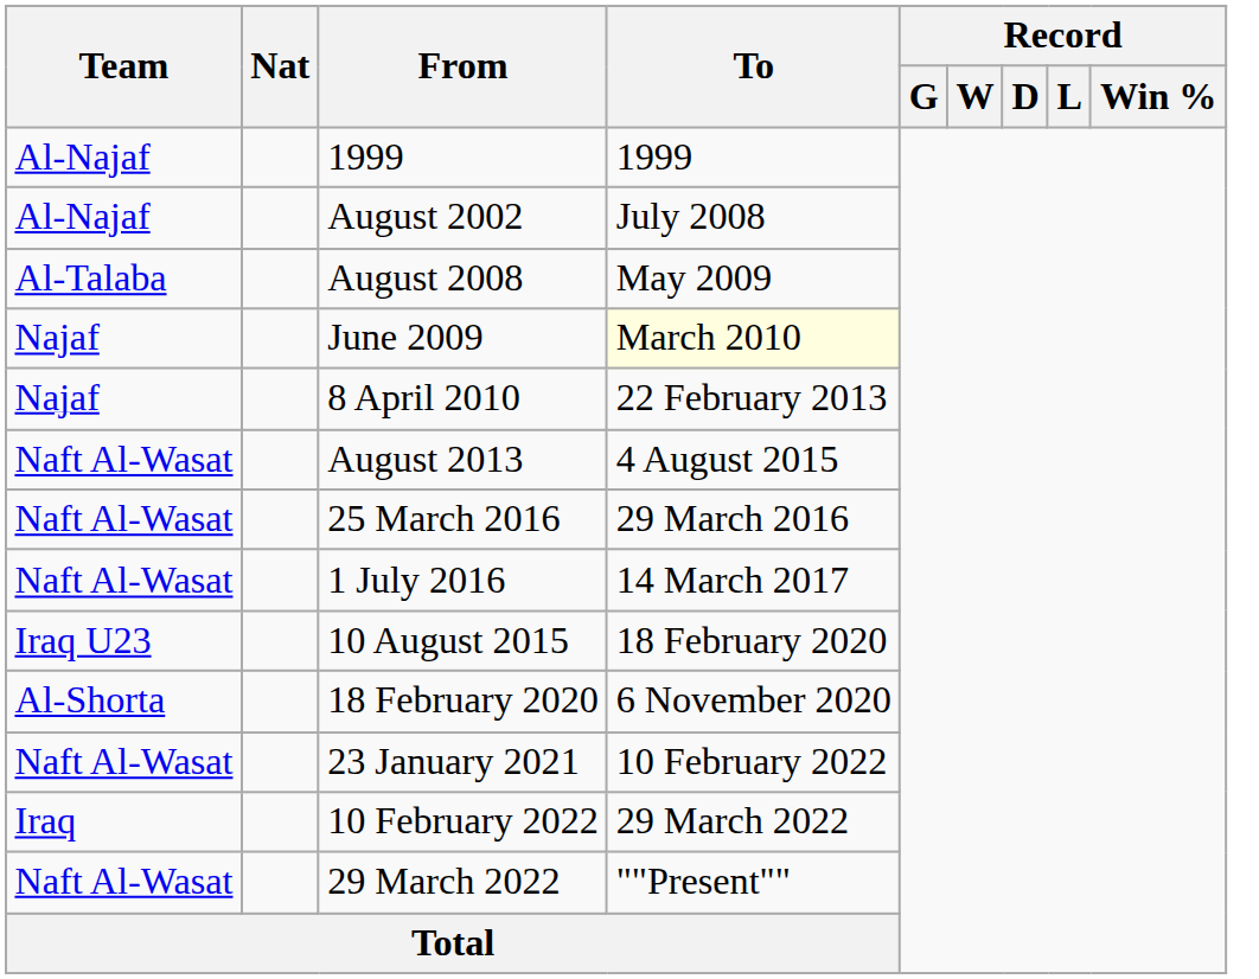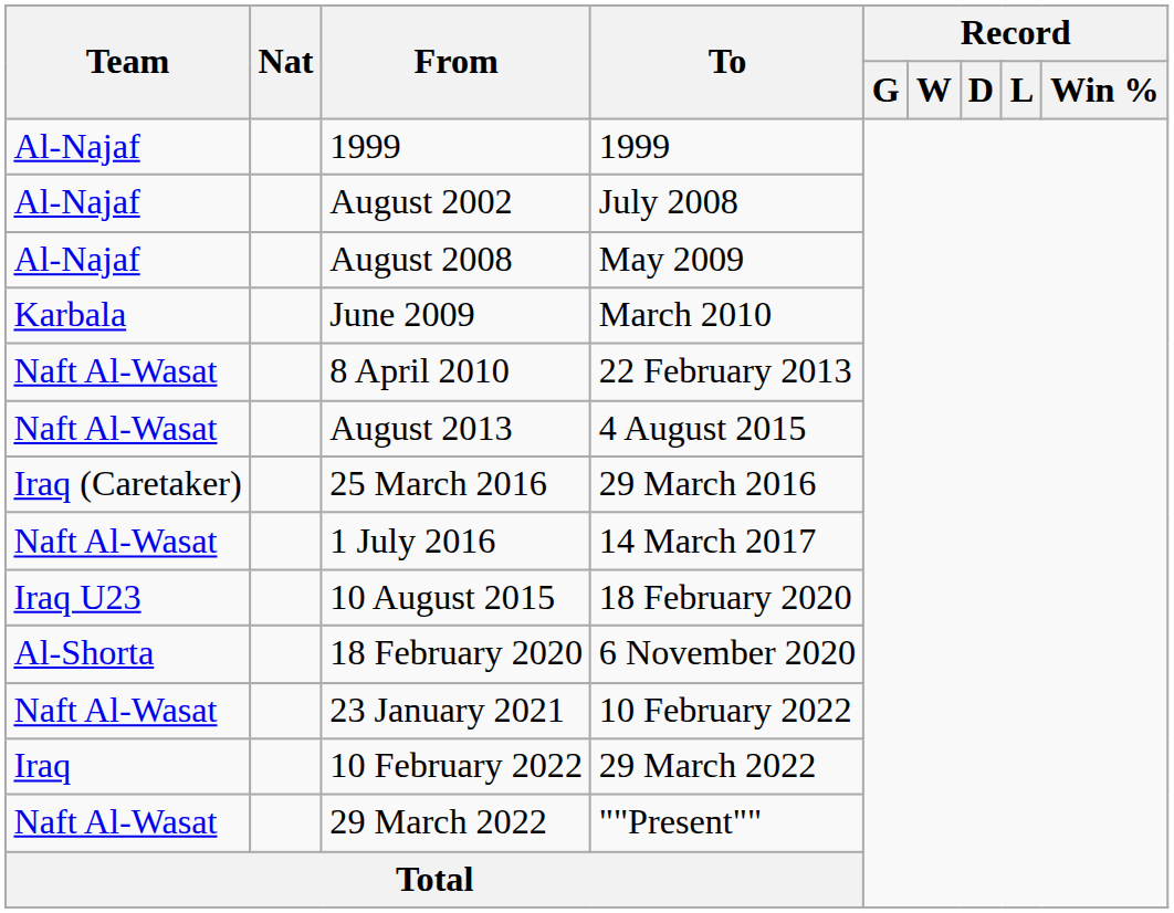August 2008 | Team: Al-Talaba -> Al-Najaf
June 2009 | Team: Najaf -> Karbala
June 2009 | To: lightyellow background -> no background
8 April 2010 | Team: Najaf -> Naft Al-Wasat
25 March 2016 | Team: Naft Al-Wasat -> Iraq (Caretaker)
